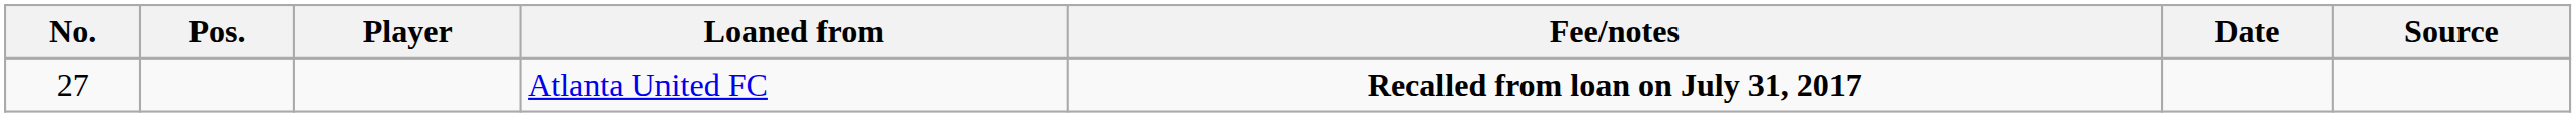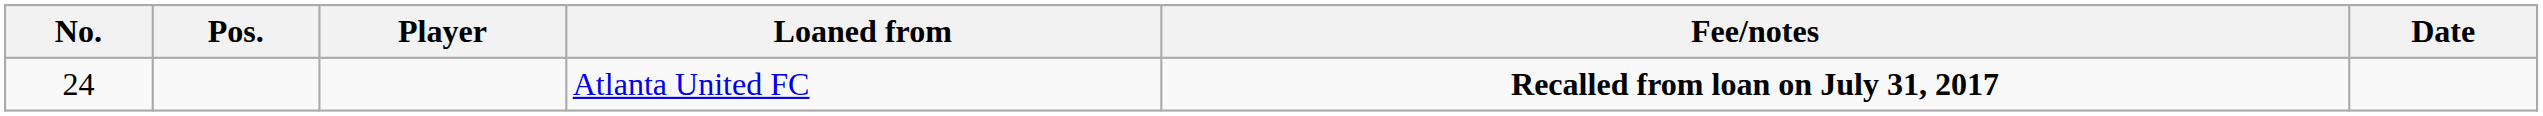- column: Source
Atlanta United FC | No.: 27 -> 24
